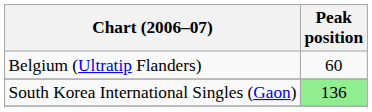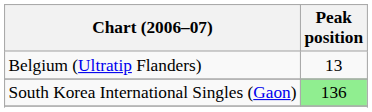Belgium (Ultratip Flanders) | Peak position: 60 -> 13
